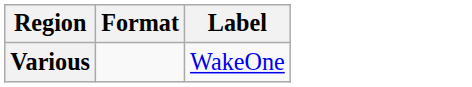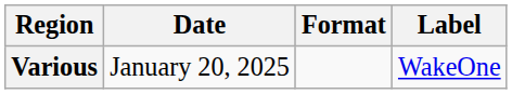+ column: Date | January 20, 2025
